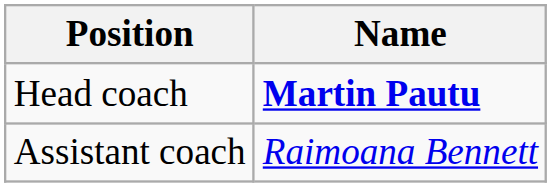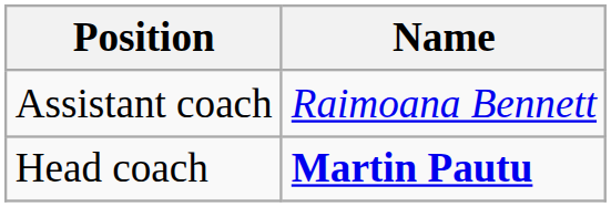rows swapped: Head coach <-> Assistant coach
